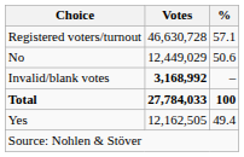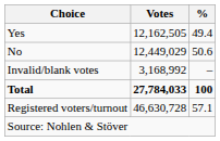rows swapped: Yes <-> Registered voters/turnout
Invalid/blank votes | Votes: bold -> normal
